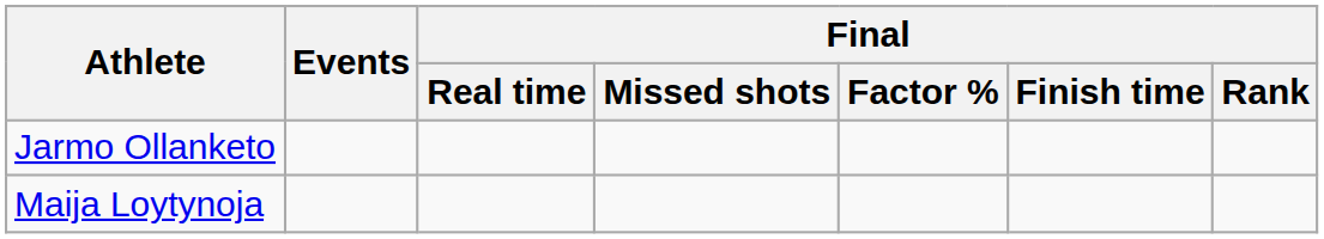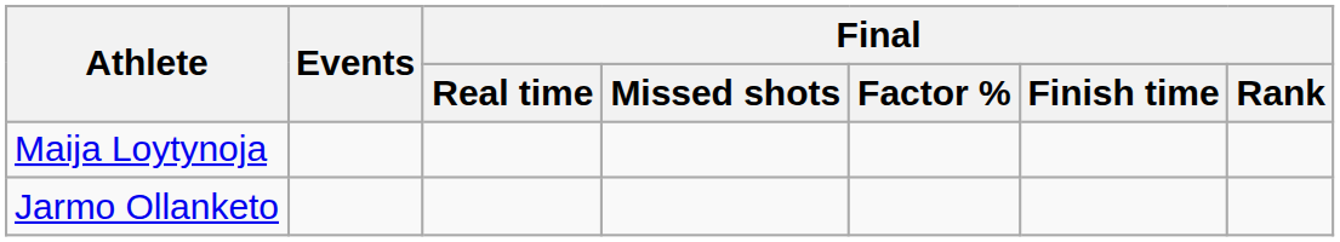rows swapped: Maija Loytynoja <-> Jarmo Ollanketo
